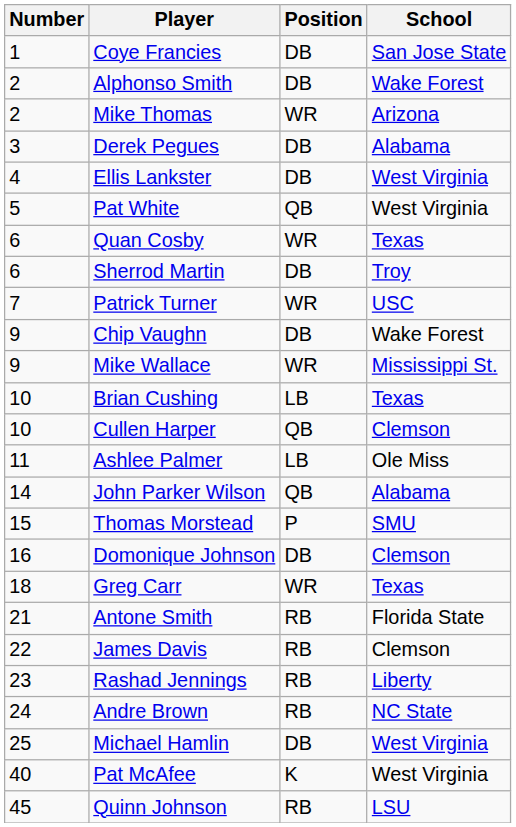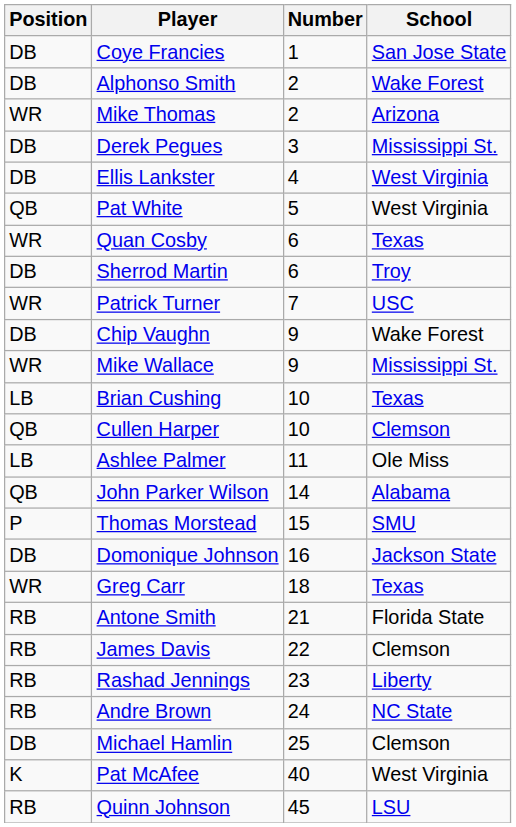columns swapped: Number <-> Position
Derek Pegues | School: Alabama -> Mississippi St.
Domonique Johnson | School: Clemson -> Jackson State
Michael Hamlin | School: West Virginia -> Clemson
